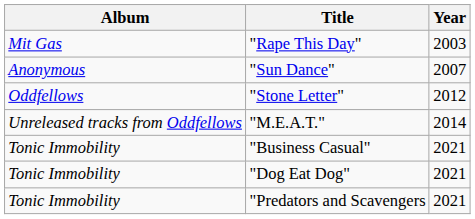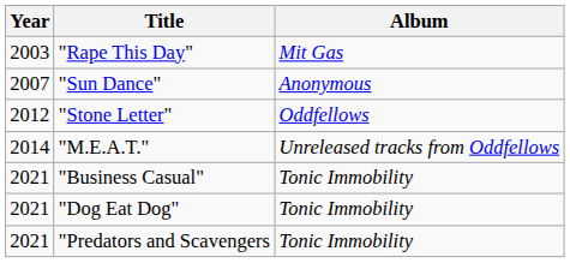columns swapped: Year <-> Album
